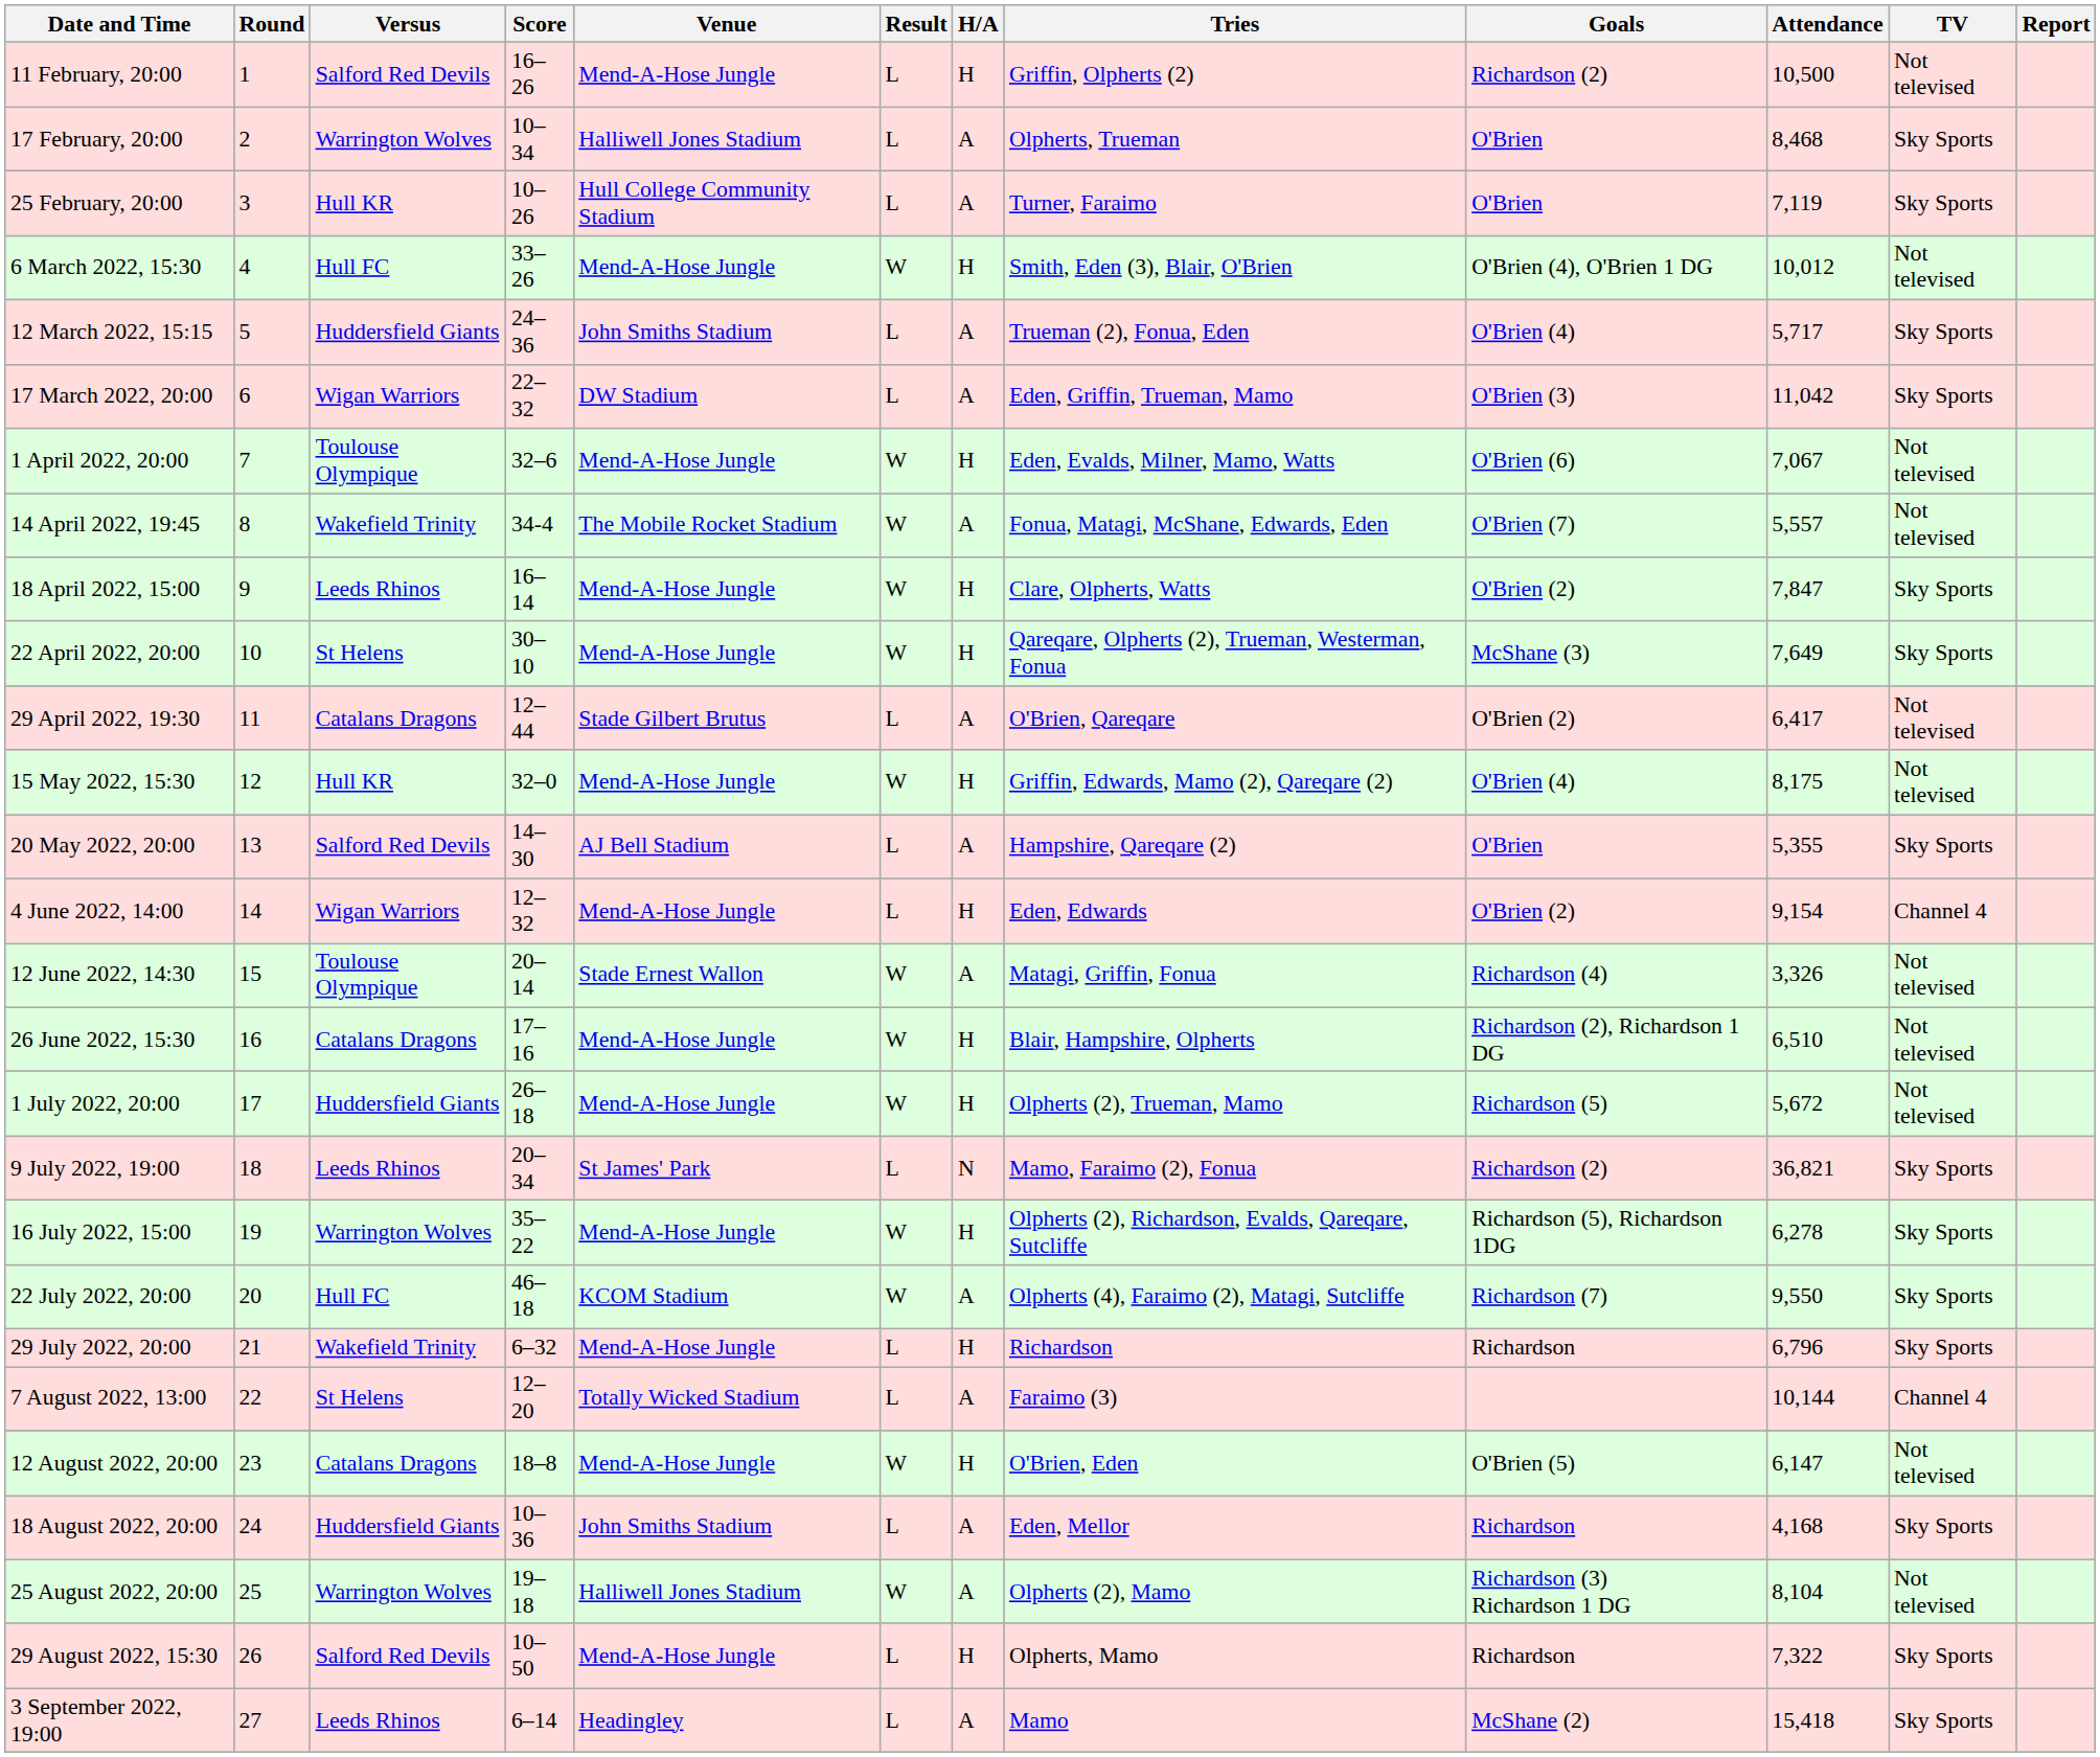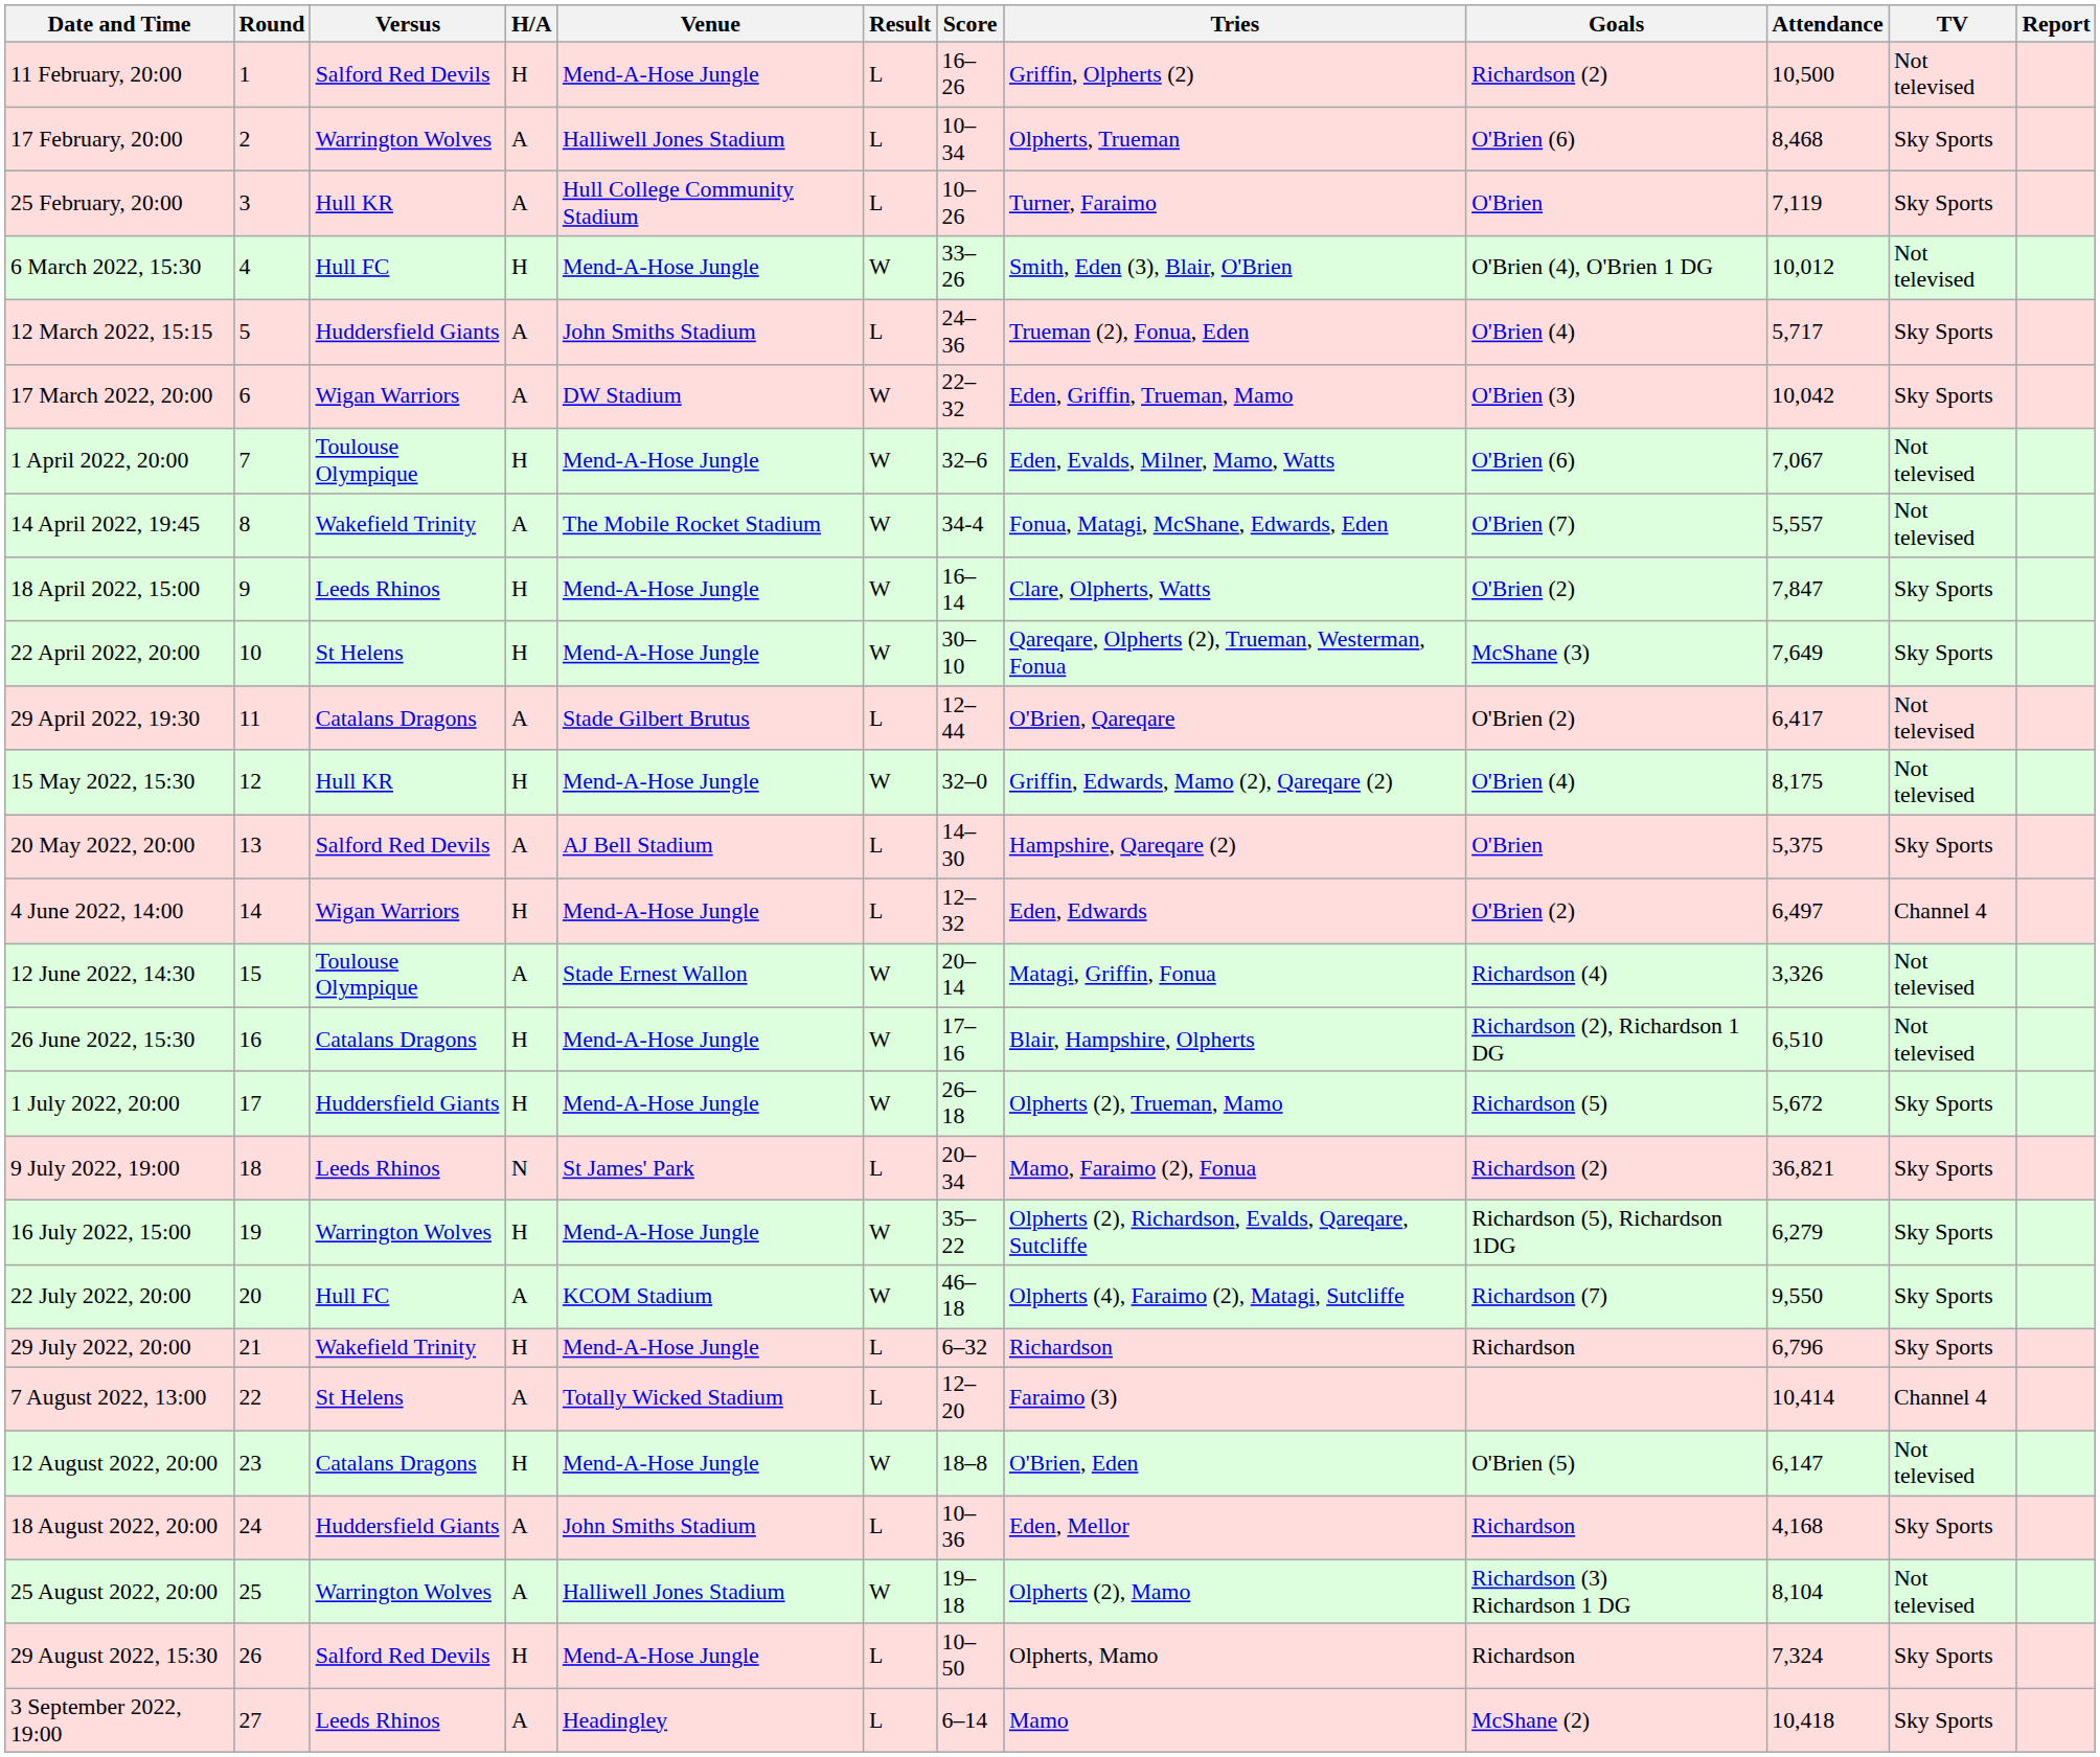columns swapped: H/A <-> Score
17 February, 20:00 | Goals: O'Brien -> O'Brien (6)
17 March 2022, 20:00 | Result: L -> W
17 March 2022, 20:00 | Attendance: 11,042 -> 10,042
20 May 2022, 20:00 | Attendance: 5,355 -> 5,375
4 June 2022, 14:00 | Attendance: 9,154 -> 6,497
1 July 2022, 20:00 | TV: Not televised -> Sky Sports
16 July 2022, 15:00 | Attendance: 6,278 -> 6,279
7 August 2022, 13:00 | Attendance: 10,144 -> 10,414
29 August 2022, 15:30 | Attendance: 7,322 -> 7,324
3 September 2022, 19:00 | Attendance: 15,418 -> 10,418
